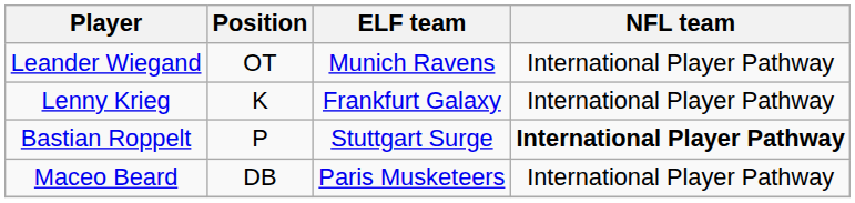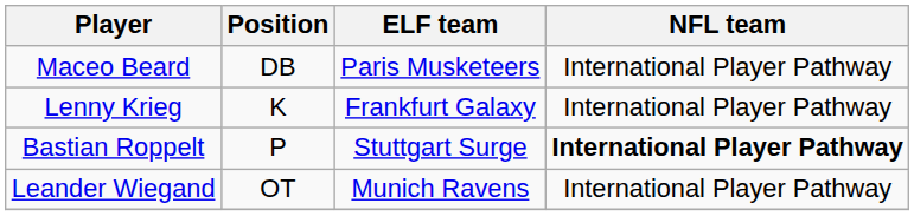rows swapped: Leander Wiegand <-> Maceo Beard
